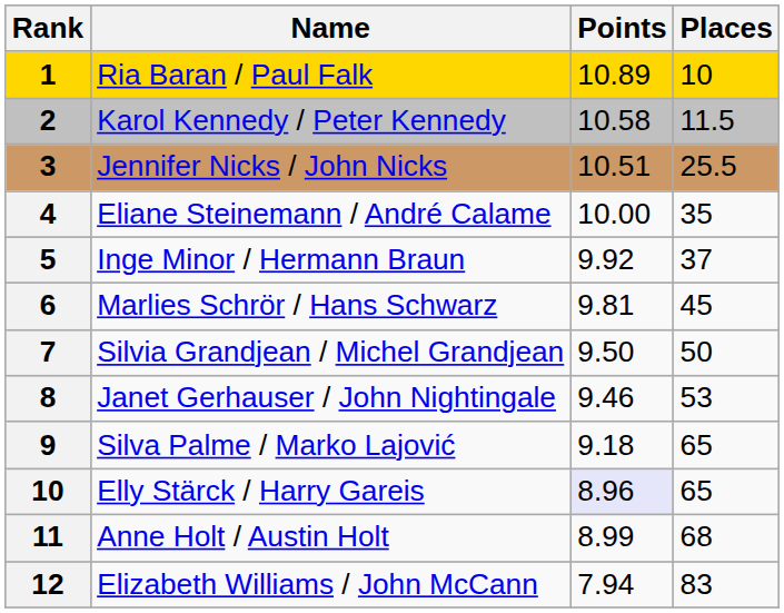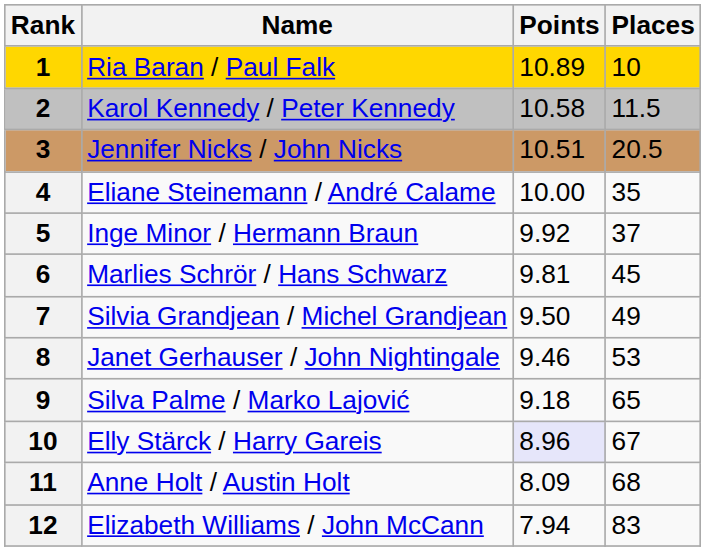Jennifer Nicks / John Nicks | Places: 25.5 -> 20.5
Silvia Grandjean / Michel Grandjean | Places: 50 -> 49
Elly Stärck / Harry Gareis | Places: 65 -> 67
Anne Holt / Austin Holt | Points: 8.99 -> 8.09
